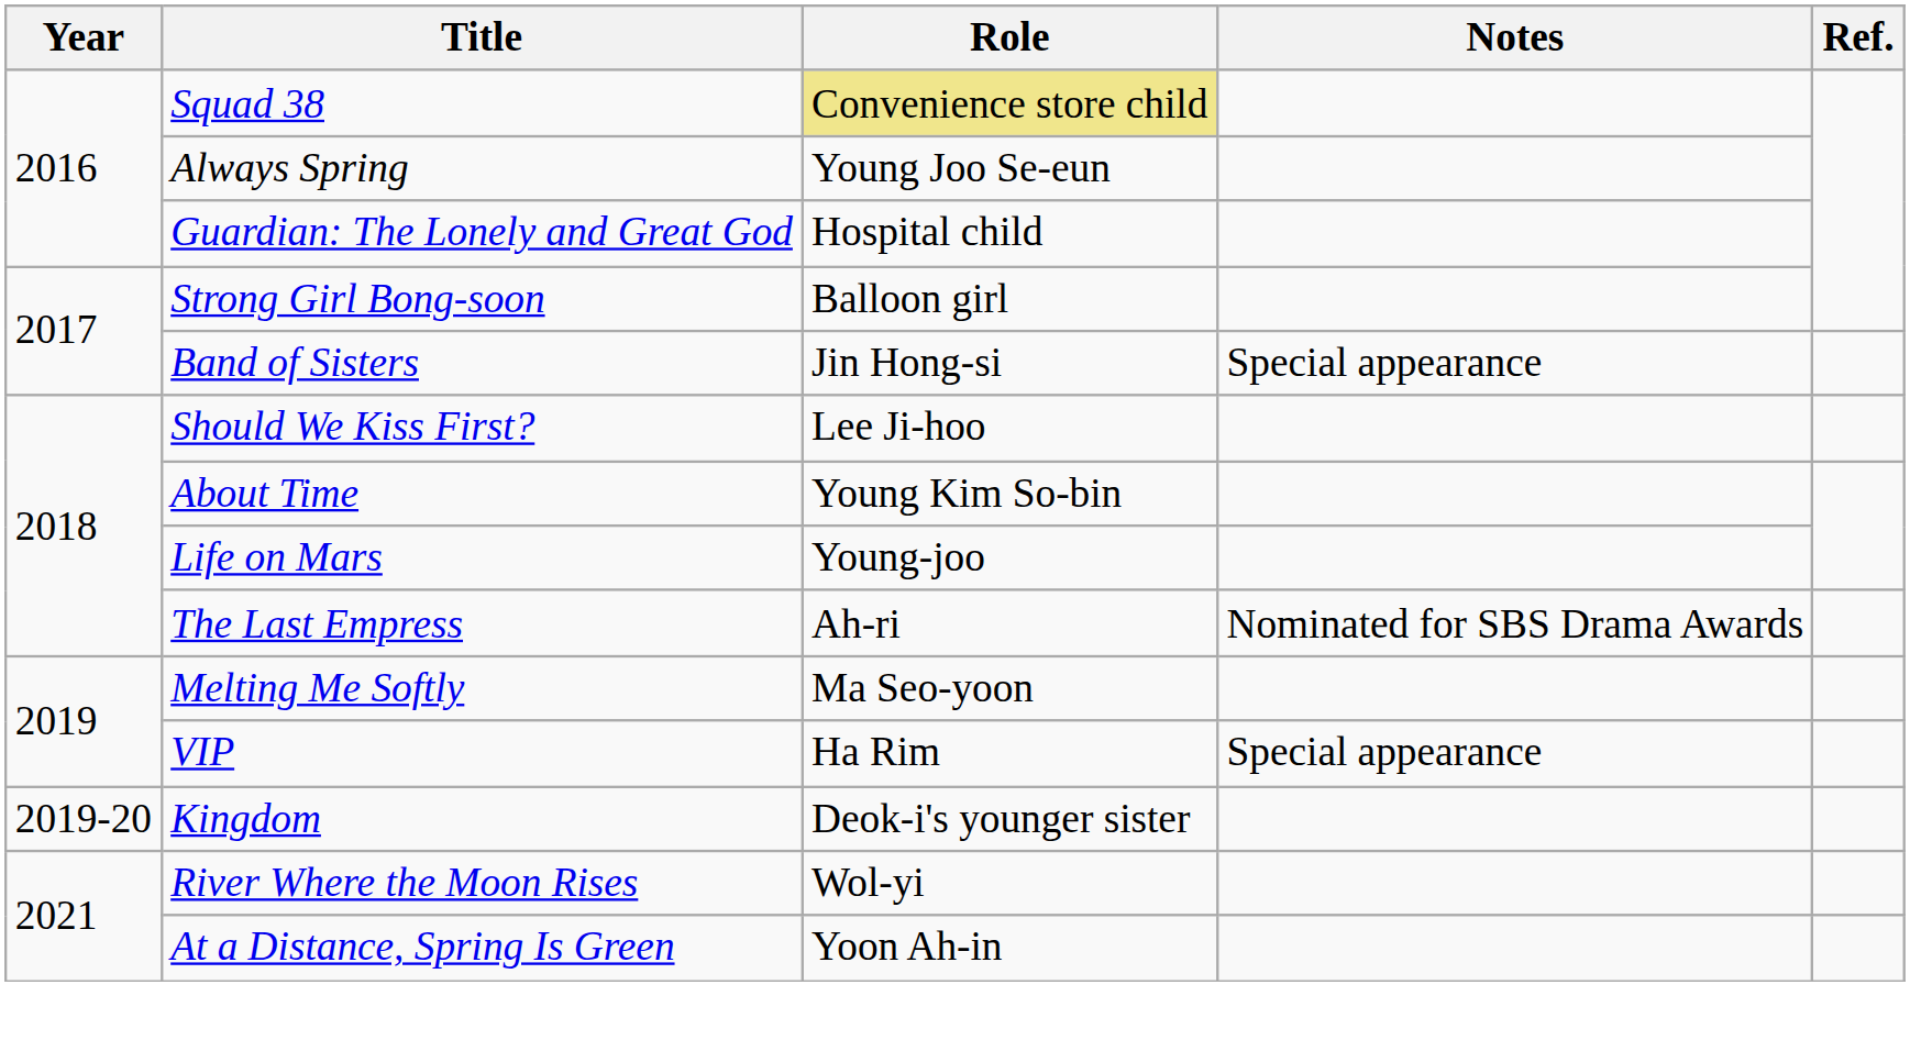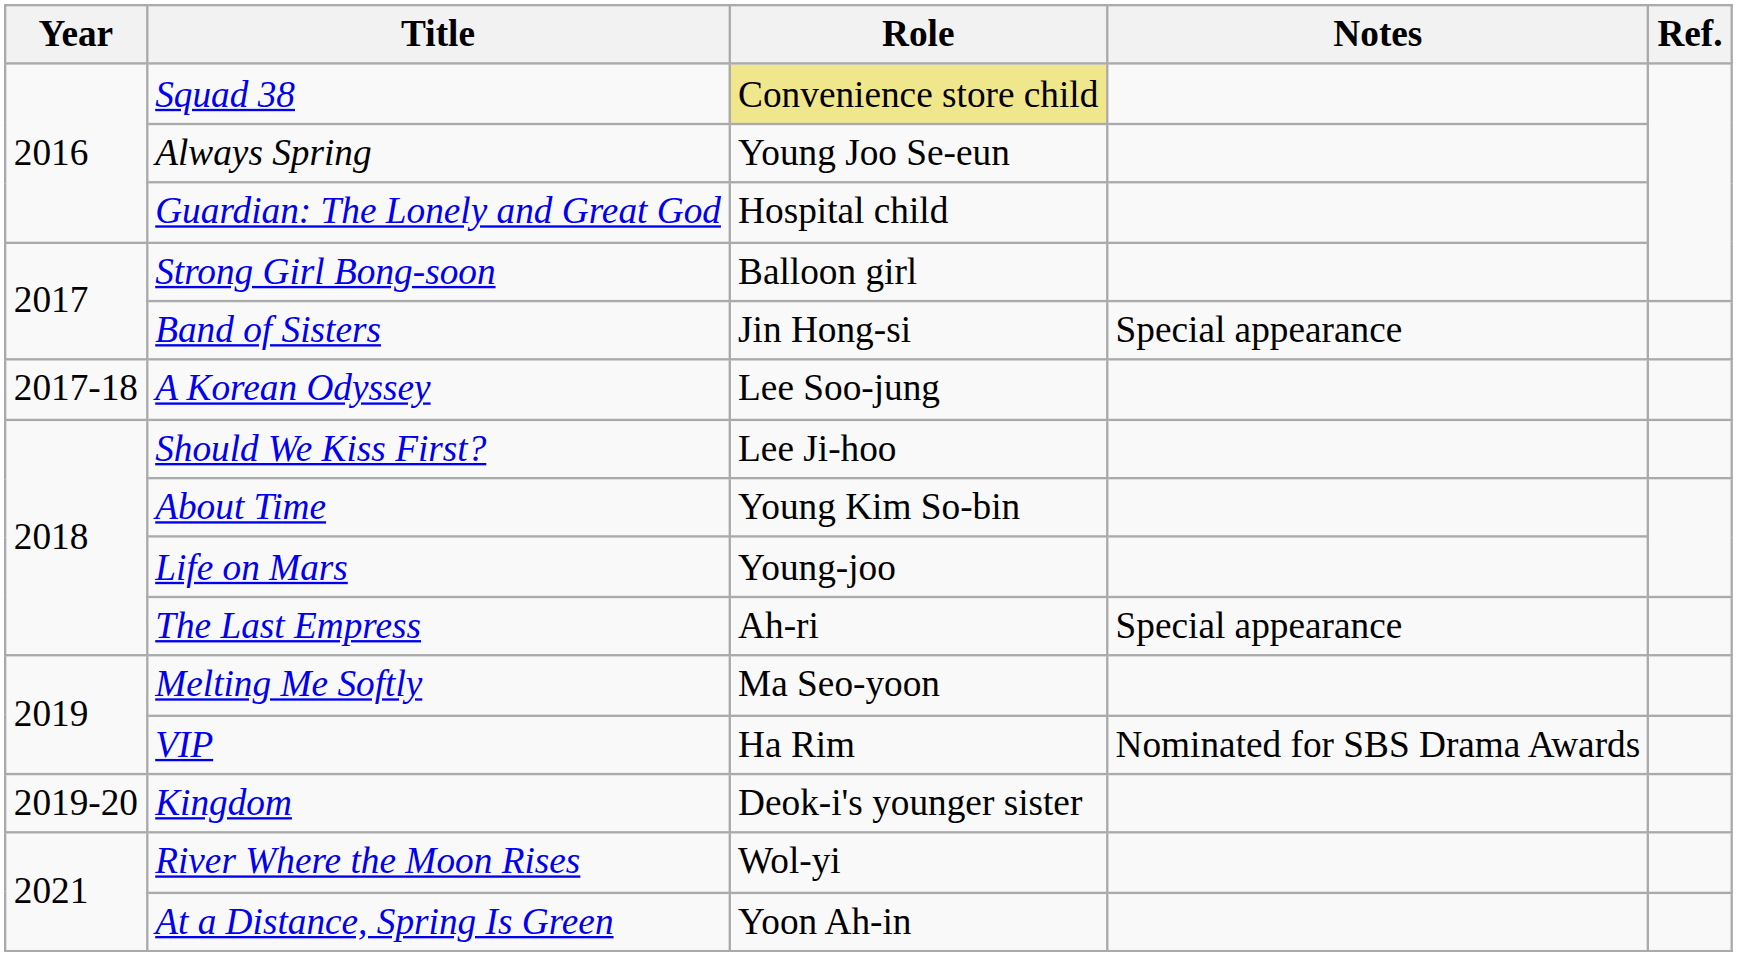+ row: 2017-18 | A Korean Odyssey | Lee Soo-jung
The Last Empress | Notes: Nominated for SBS Drama Awards -> Special appearance
VIP | Notes: Special appearance -> Nominated for SBS Drama Awards
